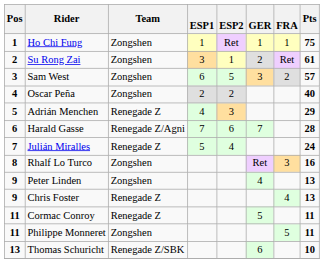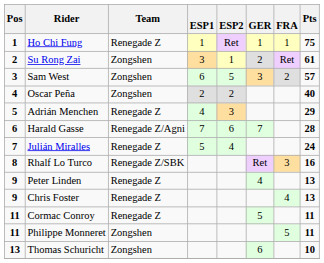Ho Chi Fung | Team: Zongshen -> Renegade Z
Rhalf Lo Turco | Team: Zongshen -> Renegade Z/SBK
Peter Linden | Team: Zongshen -> Renegade Z
Thomas Schuricht | Team: Renegade Z/SBK -> Zongshen
